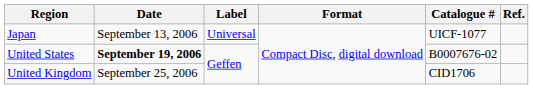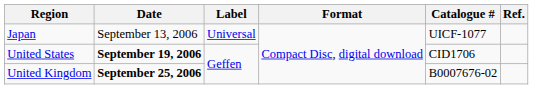United States | Catalogue #: B0007676-02 -> CID1706
United Kingdom | Date: normal -> bold
United Kingdom | Catalogue #: CID1706 -> B0007676-02
